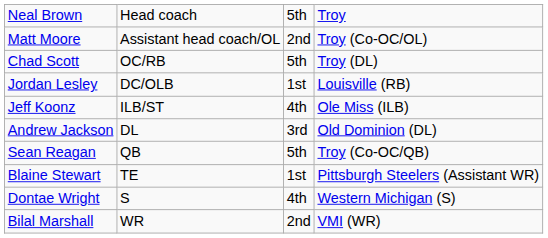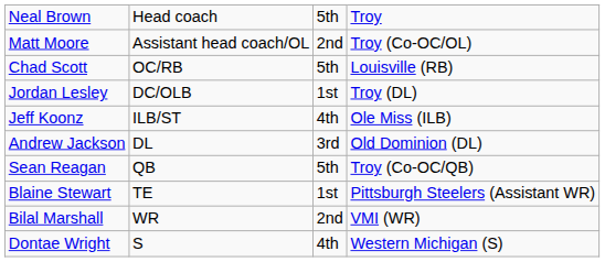Chad Scott | column 4: Troy (DL) -> Louisville (RB)
Jordan Lesley | column 4: Louisville (RB) -> Troy (DL)
rows swapped: Bilal Marshall <-> Dontae Wright
